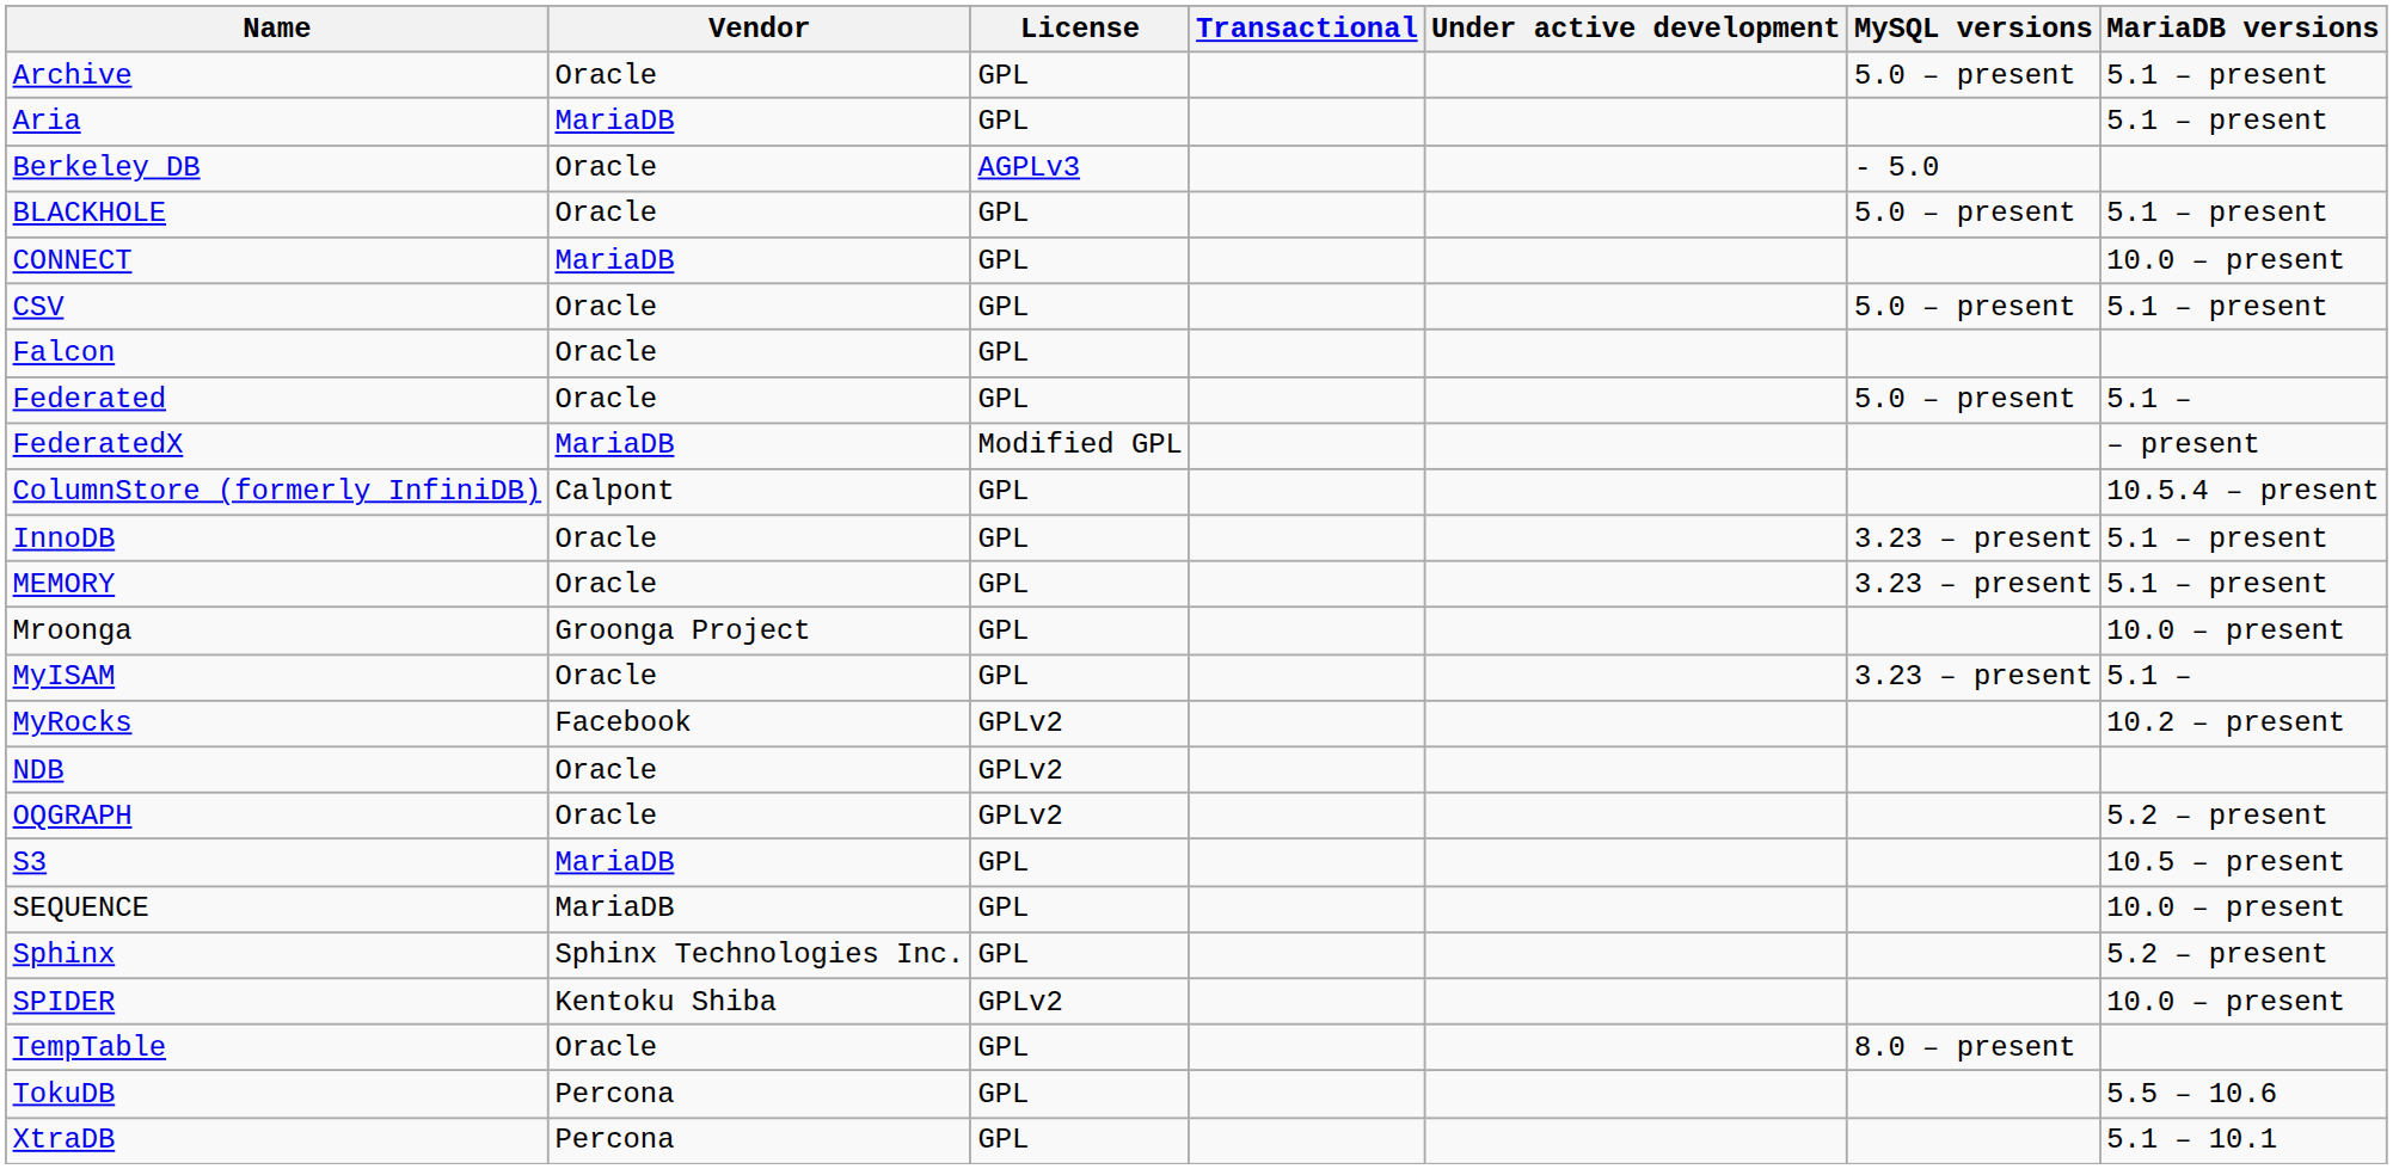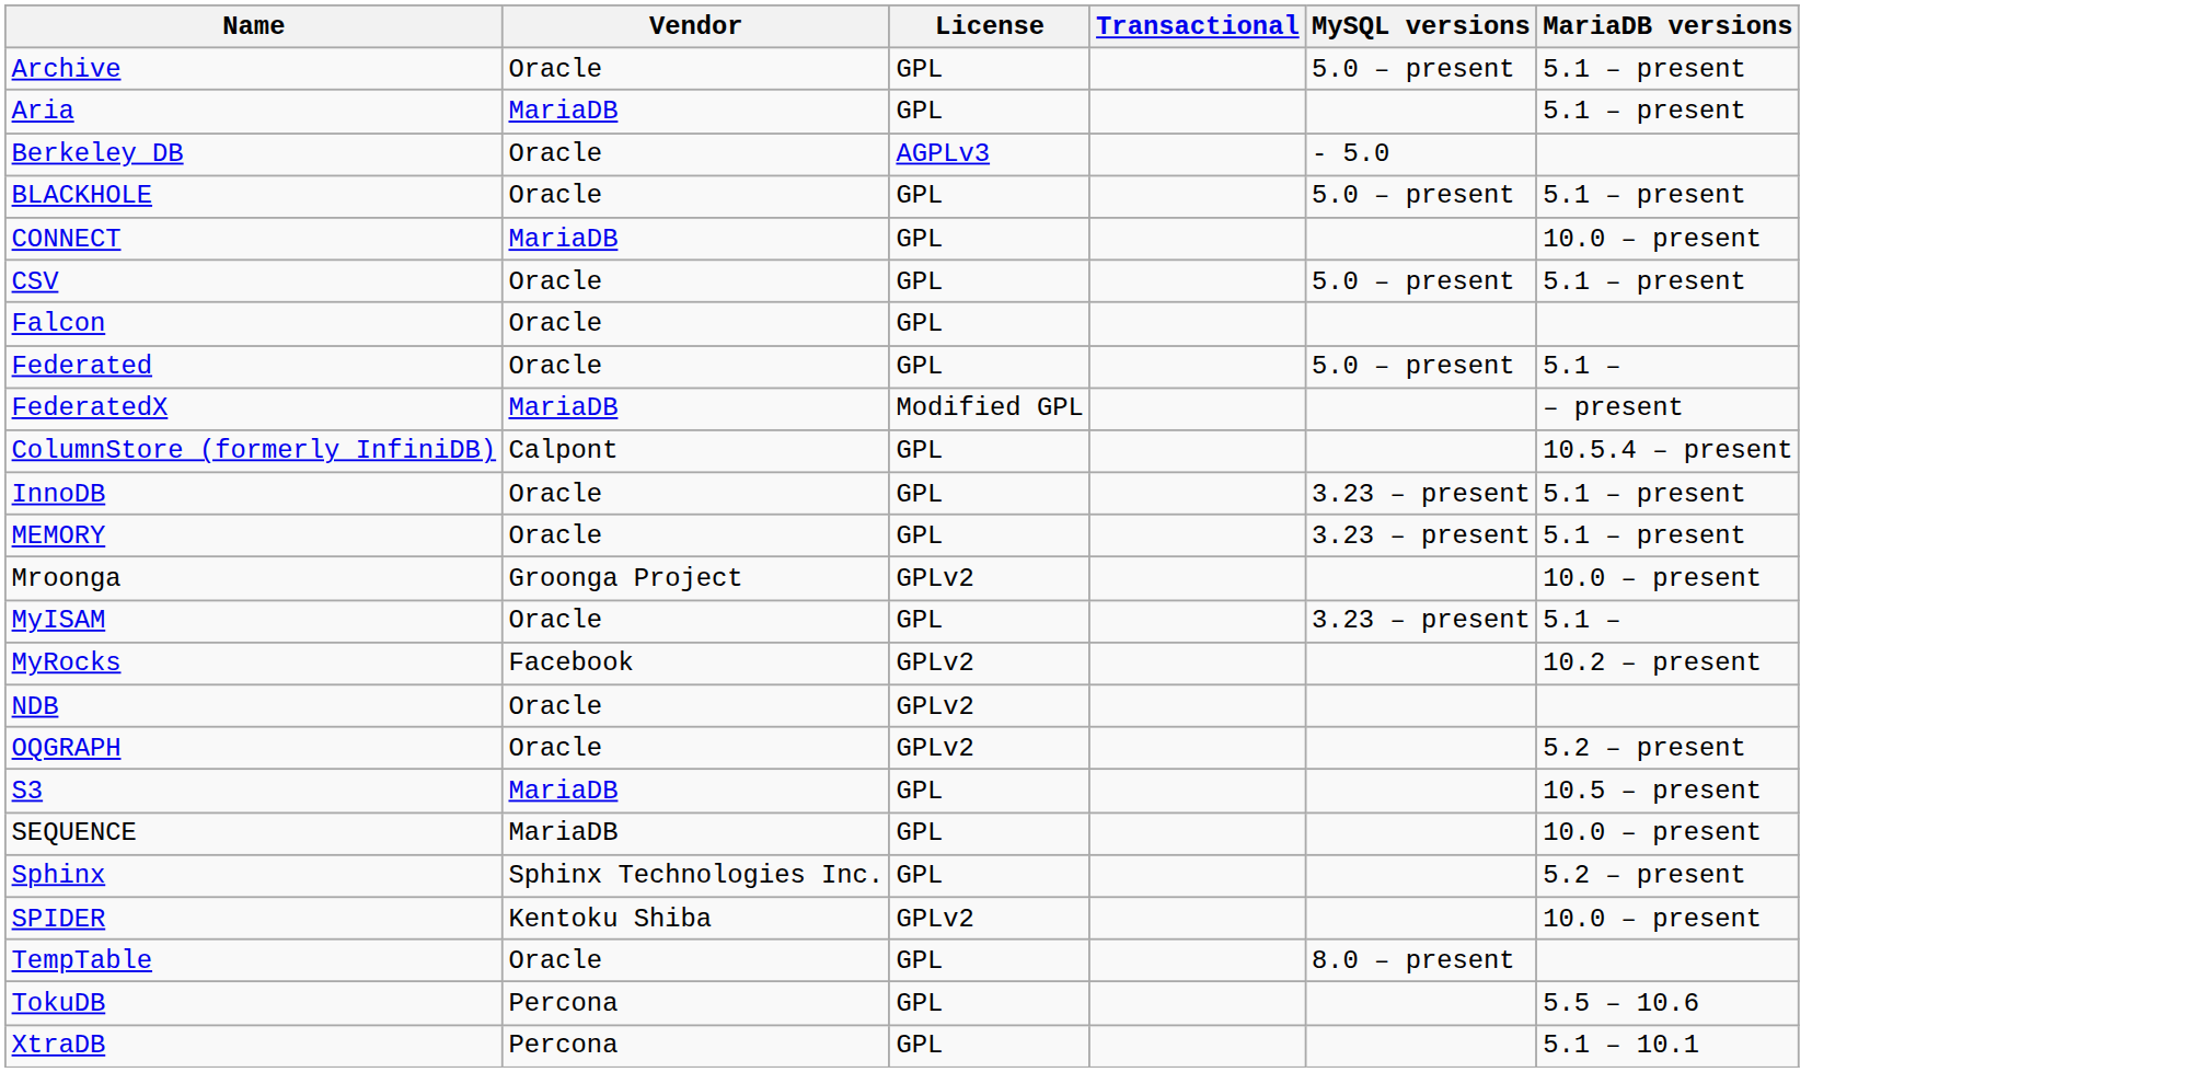- column: Under active development
Mroonga | License: GPL -> GPLv2
